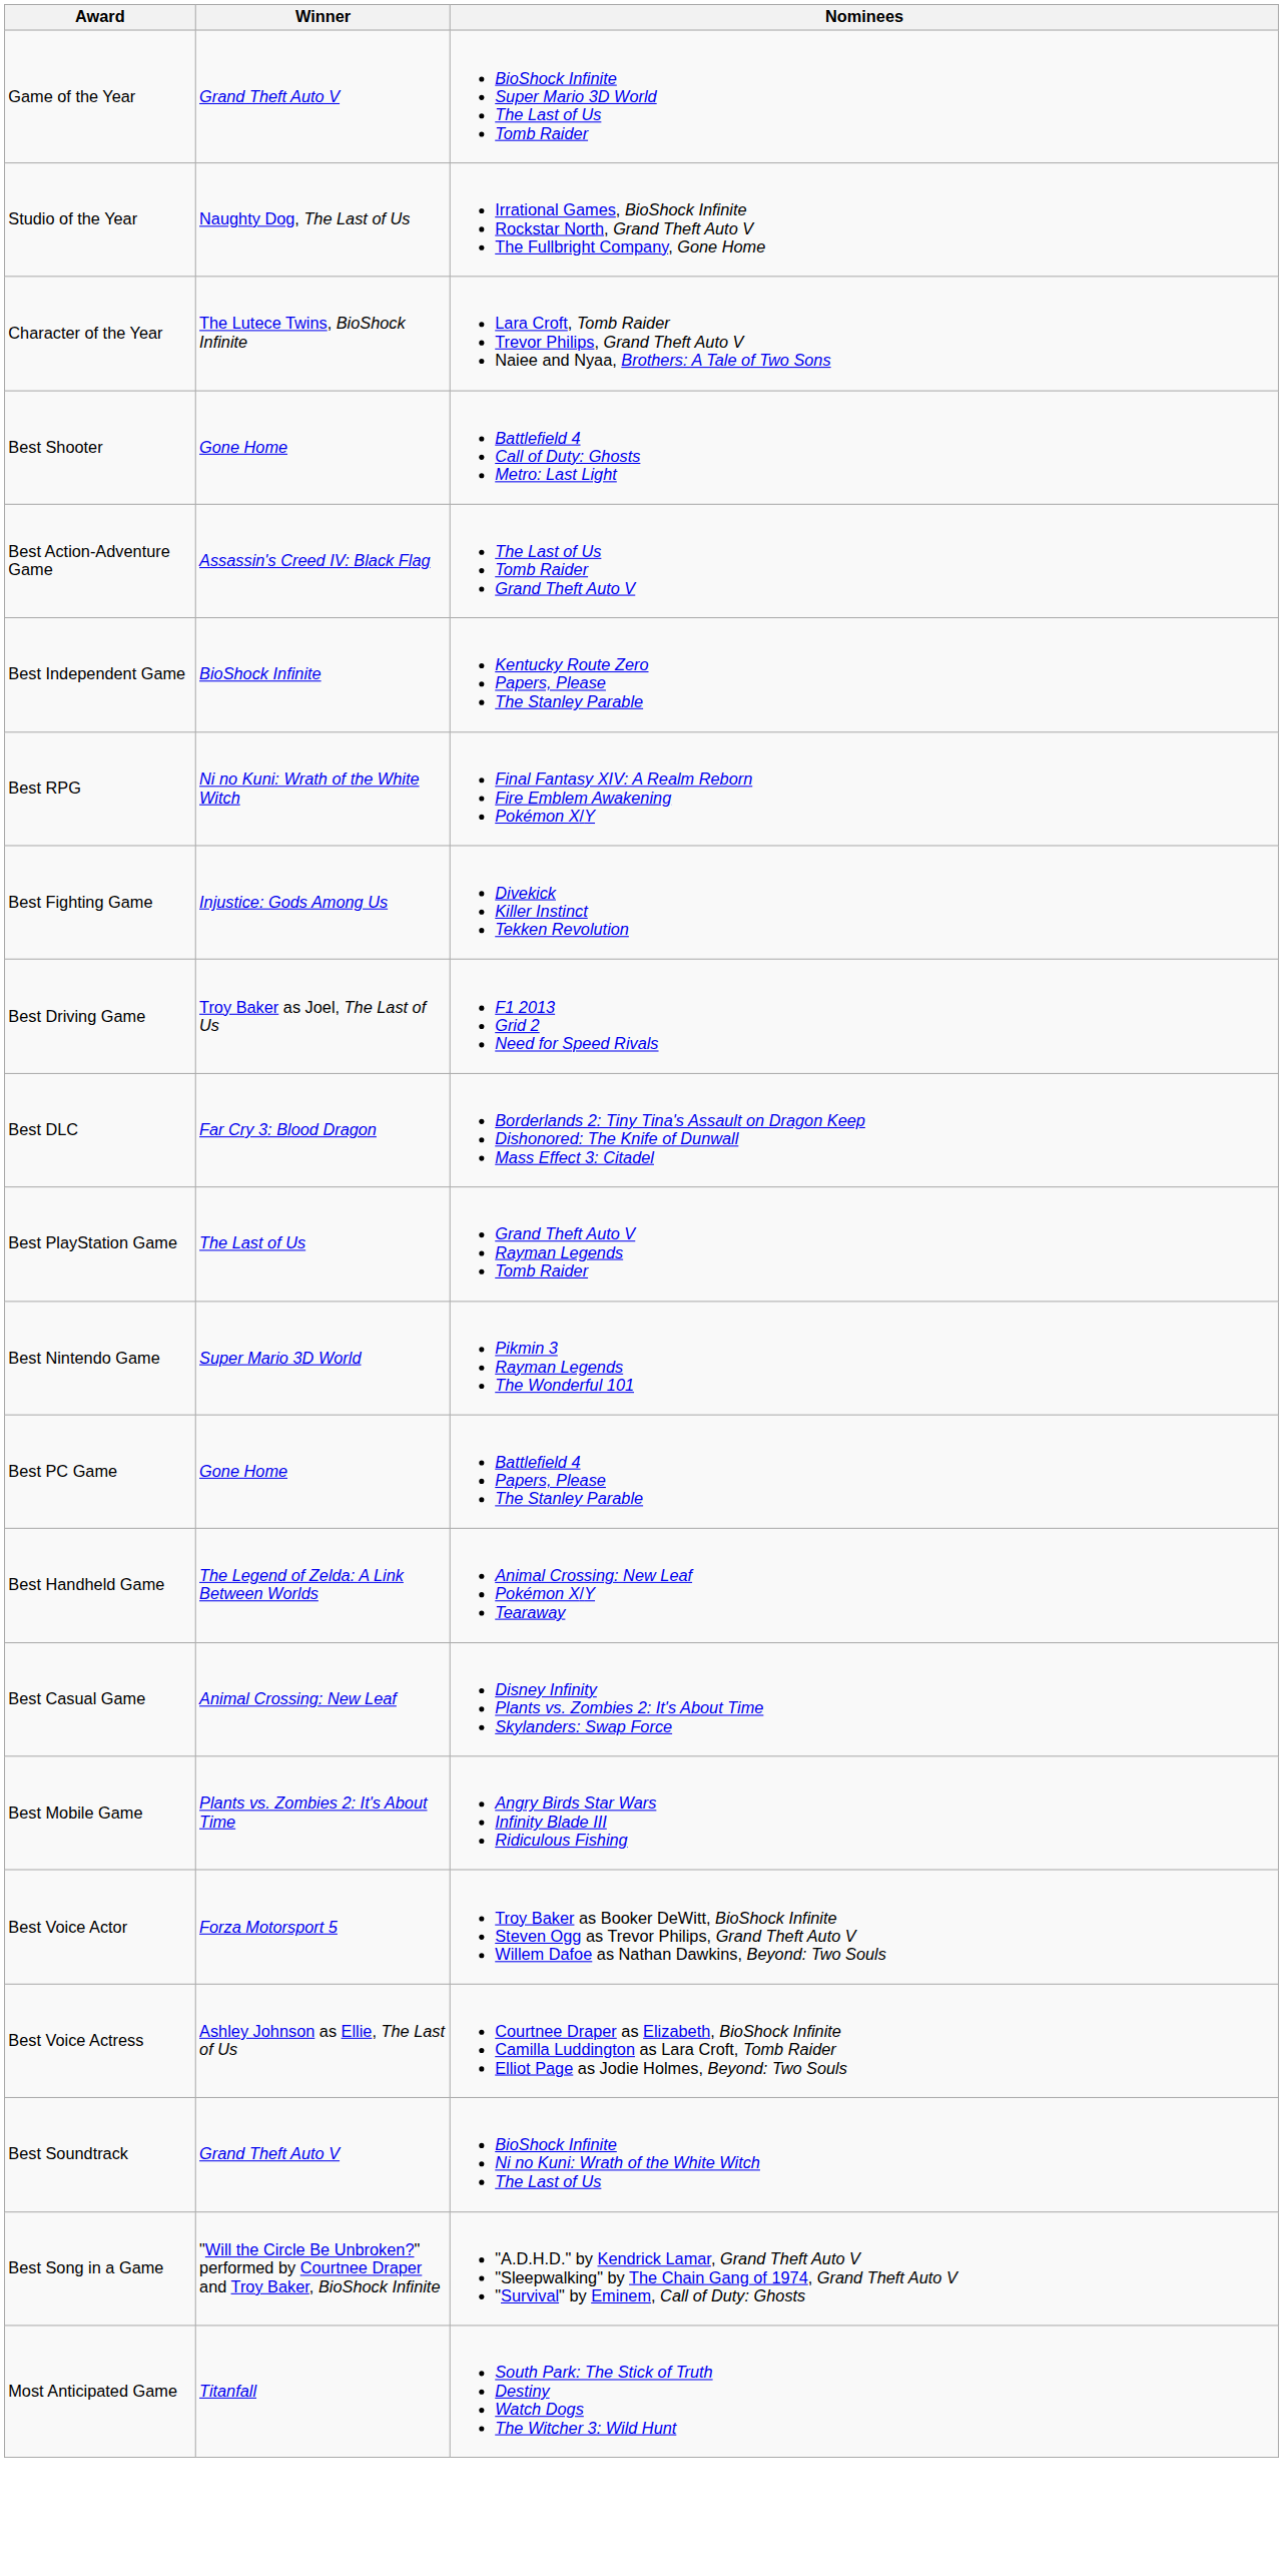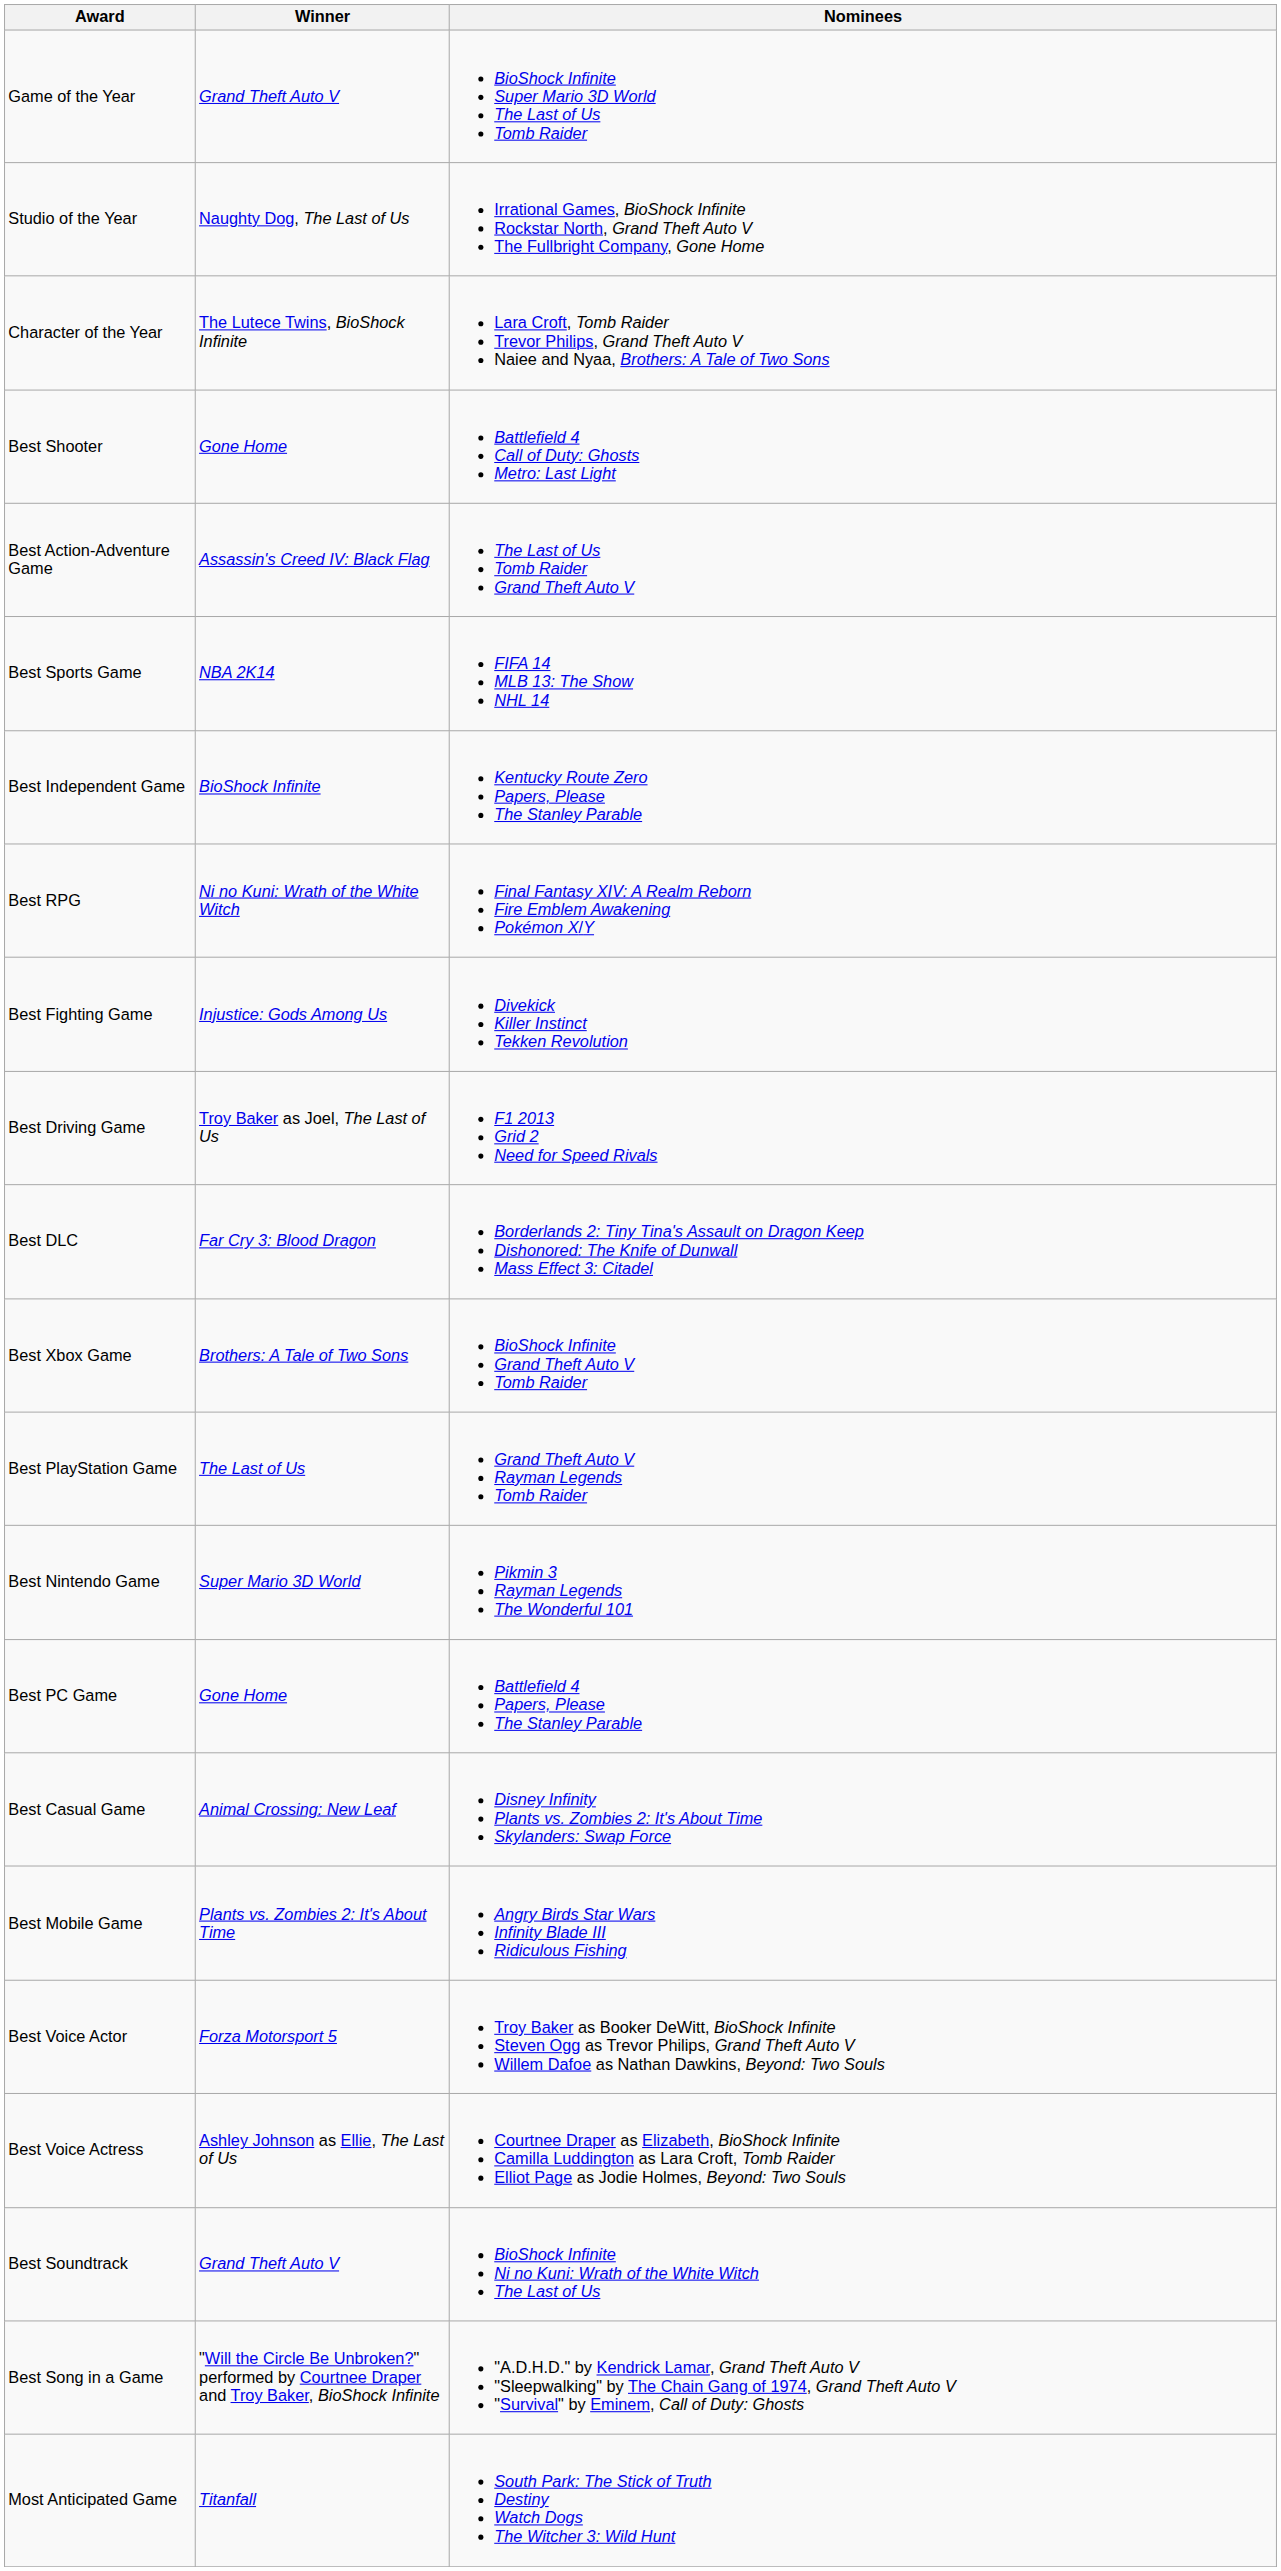+ row: Best Sports Game | NBA 2K14 | FIFA 14 MLB 13: The Show NHL 14
+ row: Best Xbox Game | Brothers: A Tale of Two Sons | BioShock Infinite Grand Theft Auto V Tomb Raider
- row: Best Handheld Game | The Legend of Zelda: A Link Between Worlds | Animal Crossing: New Leaf Pokémon X/Y Tearaway
